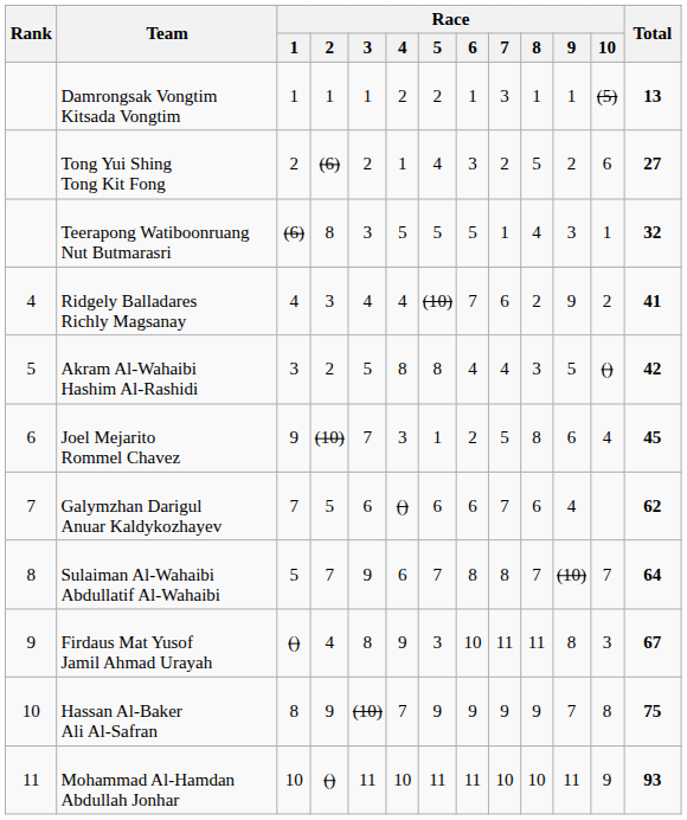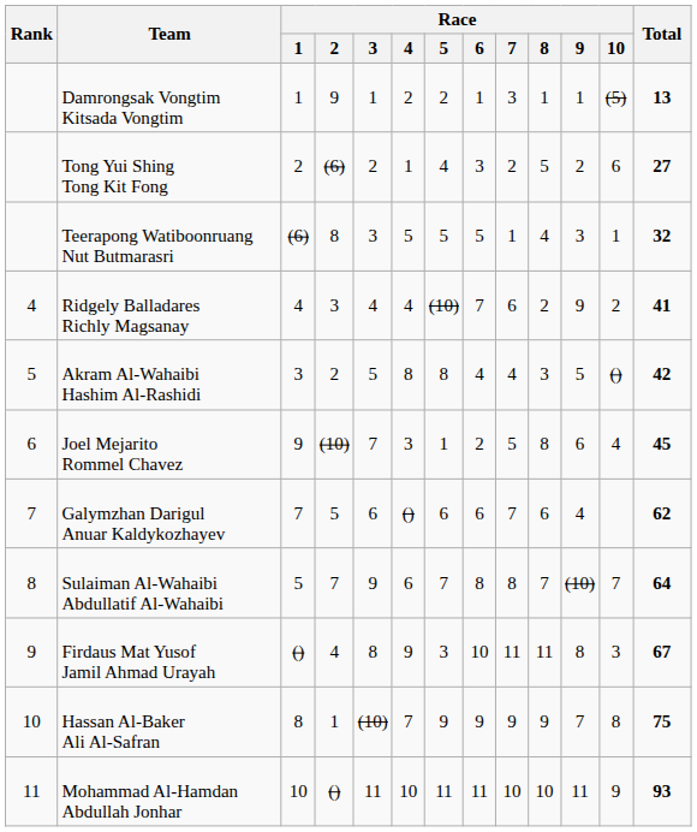Damrongsak Vongtim Kitsada Vongtim | Race / 2: 1 -> 9
Hassan Al-Baker Ali Al-Safran | Race / 2: 9 -> 1
